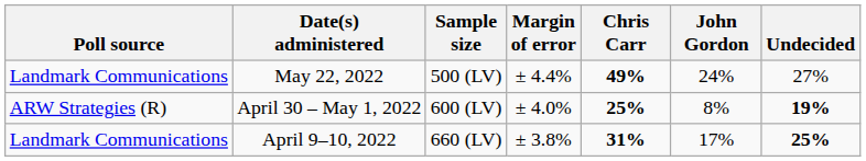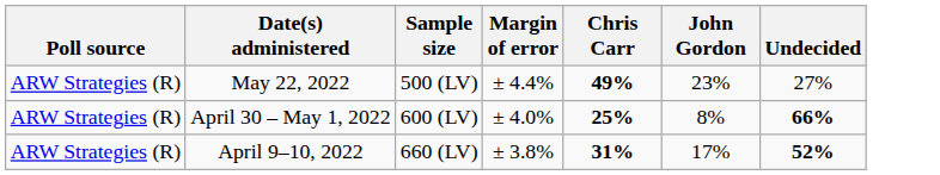May 22, 2022 | Poll source: Landmark Communications -> ARW Strategies (R)
May 22, 2022 | John Gordon: 24% -> 23%
April 30 – May 1, 2022 | Undecided: 19% -> 66%
April 9–10, 2022 | Poll source: Landmark Communications -> ARW Strategies (R)
April 9–10, 2022 | Undecided: 25% -> 52%
